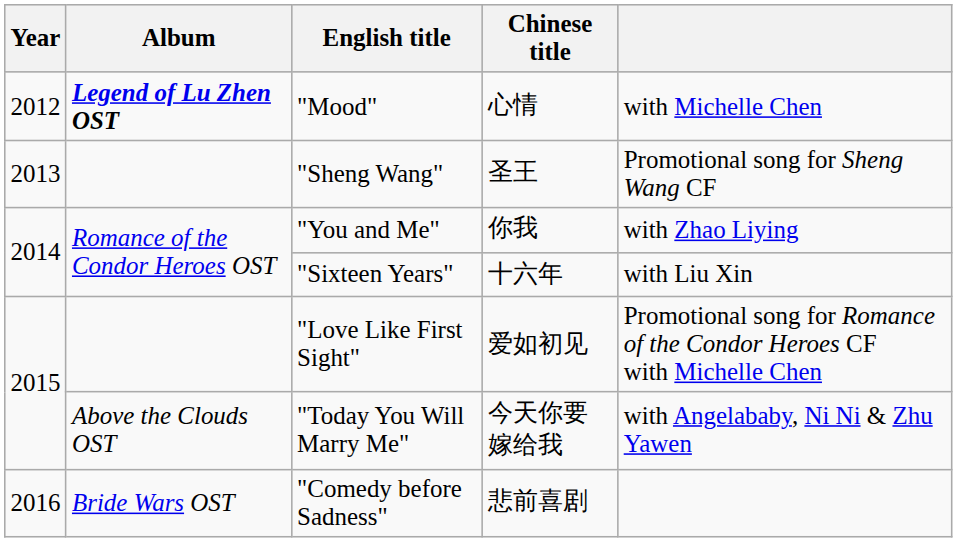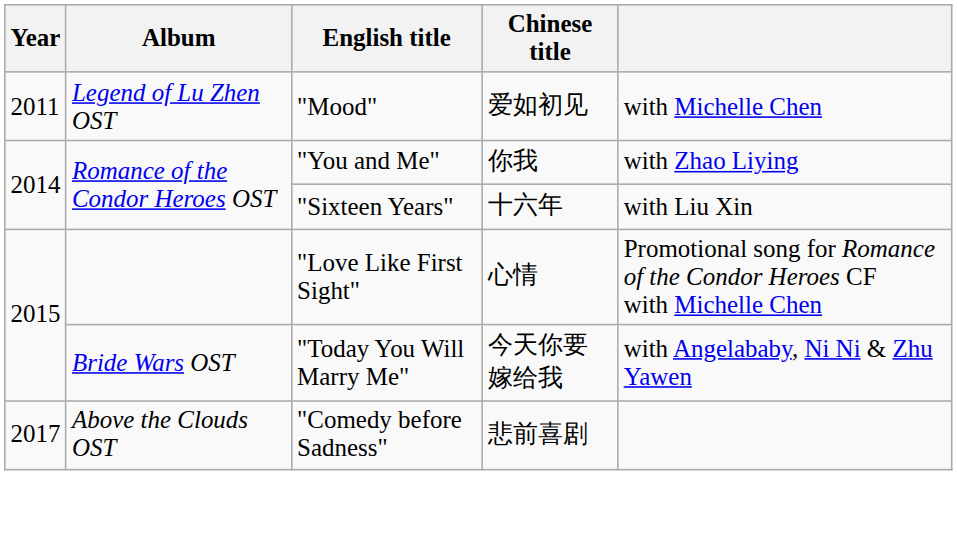"Mood" | Year: 2012 -> 2011
"Mood" | Album: bold -> normal
"Mood" | Chinese title: 心情 -> 爱如初见
- row: 2013 | "Sheng Wang" | 圣王 | Promotional song for Sheng Wang CF
"Love Like First Sight" | Chinese title: 爱如初见 -> 心情
"Today You Will Marry Me" | Album: Above the Clouds OST -> Bride Wars OST
"Comedy before Sadness" | Year: 2016 -> 2017
"Comedy before Sadness" | Album: Bride Wars OST -> Above the Clouds OST
